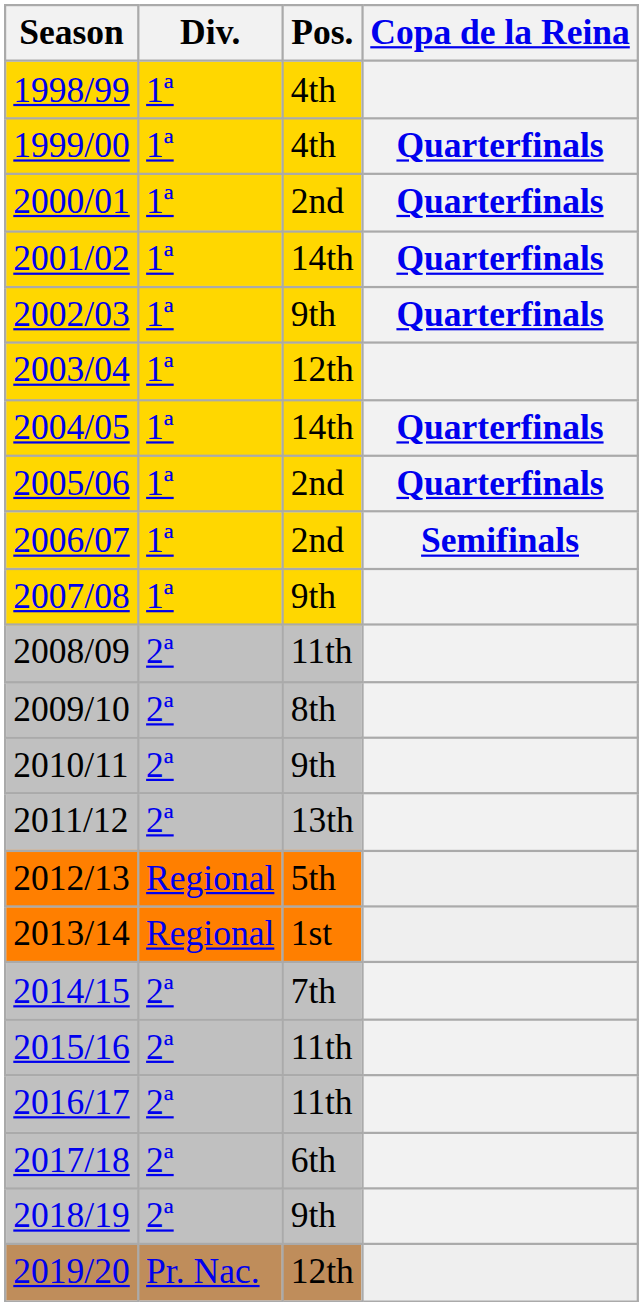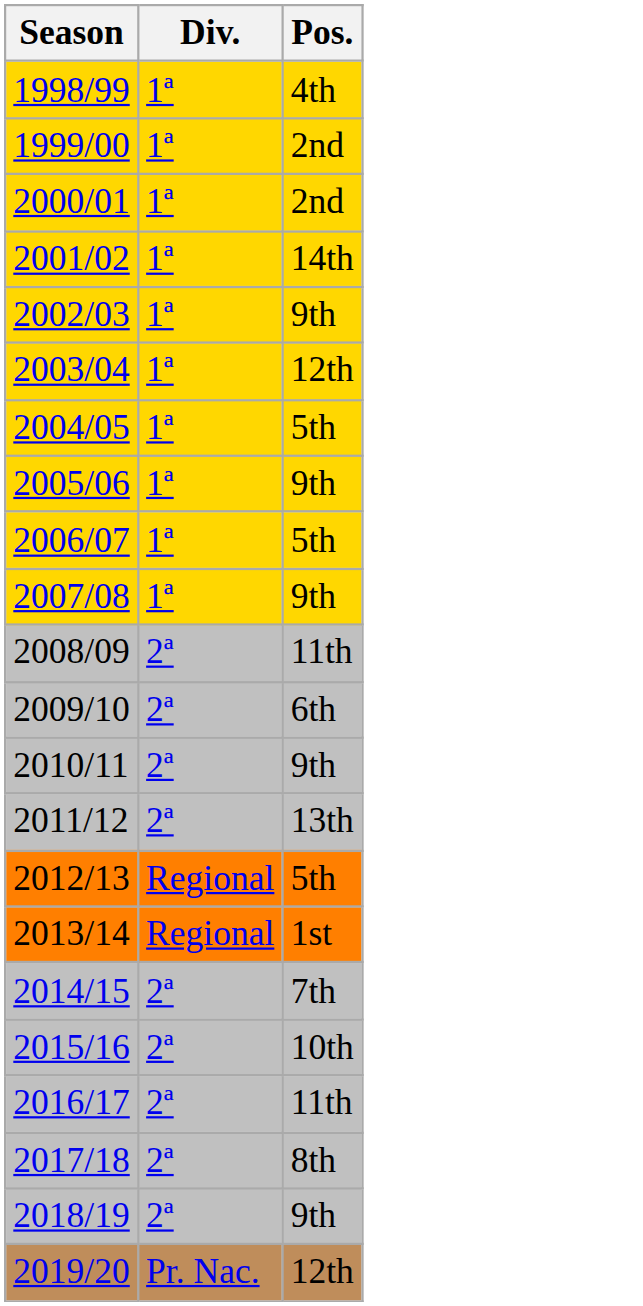- column: Copa de la Reina | Quarterfinals | Quarterfinals | Quarterfinals | Quarterfinals | Quarterfinals | Quarterfinals | Semifinals
1999/00 | Pos.: 4th -> 2nd
2004/05 | Pos.: 14th -> 5th
2005/06 | Pos.: 2nd -> 9th
2006/07 | Pos.: 2nd -> 5th
2009/10 | Pos.: 8th -> 6th
2015/16 | Pos.: 11th -> 10th
2017/18 | Pos.: 6th -> 8th
